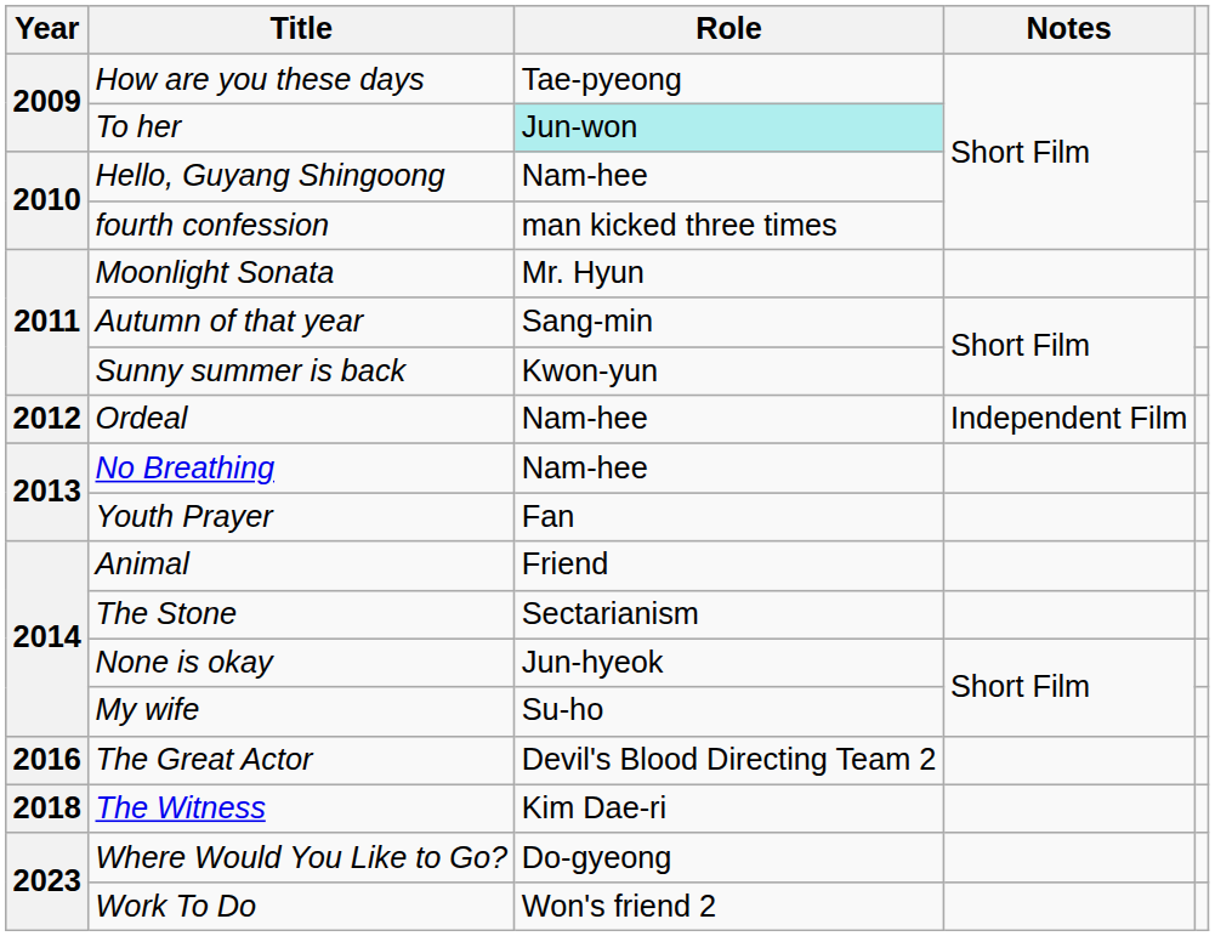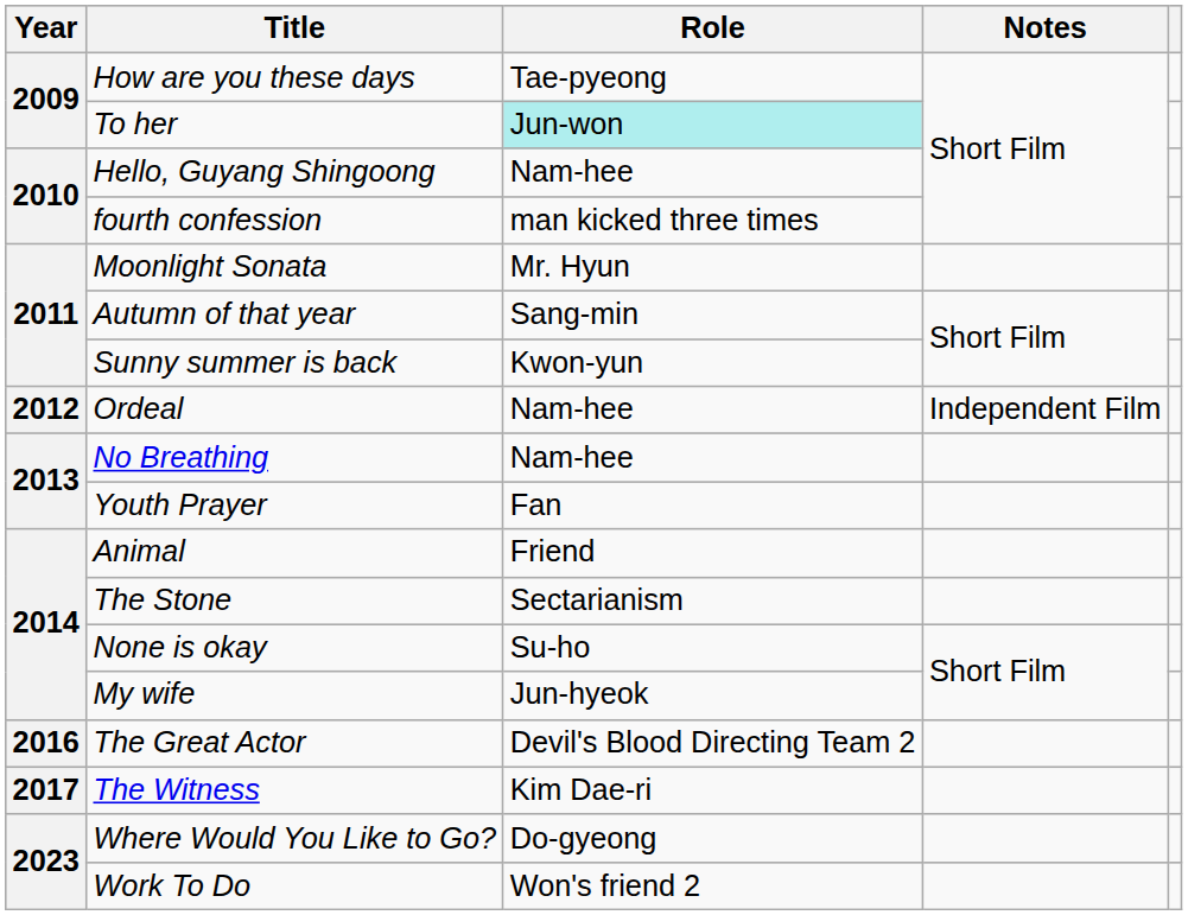None is okay | Role: Jun-hyeok -> Su-ho
My wife | Role: Su-ho -> Jun-hyeok
The Witness | Year: 2018 -> 2017
